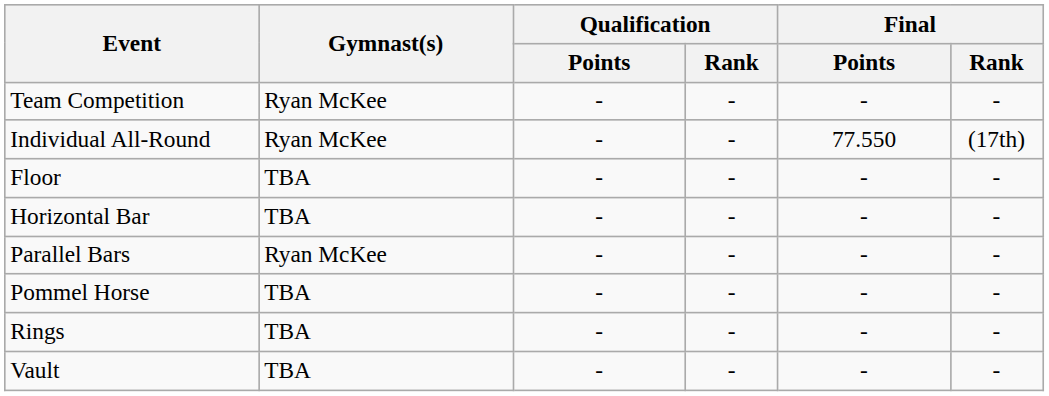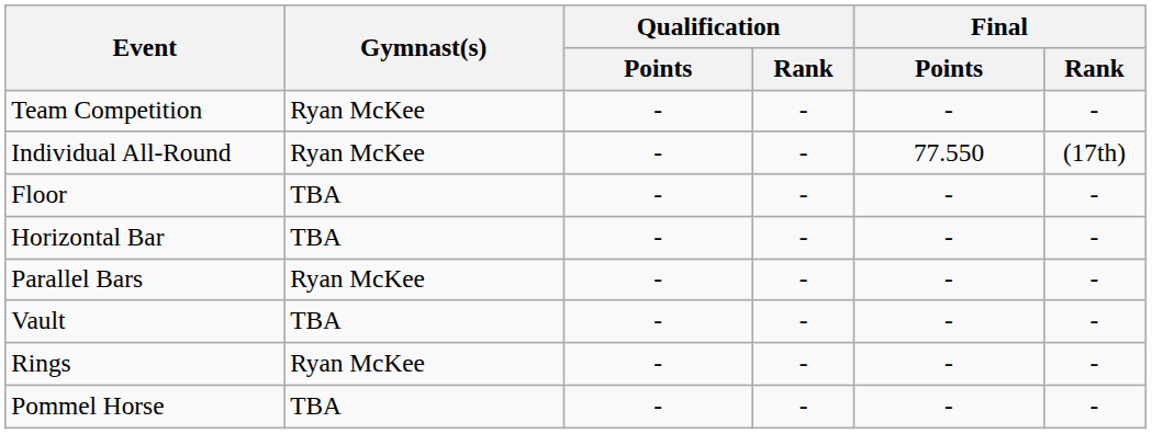rows swapped: Pommel Horse <-> Vault
Rings | Gymnast(s): TBA -> Ryan McKee
